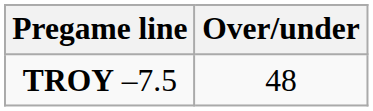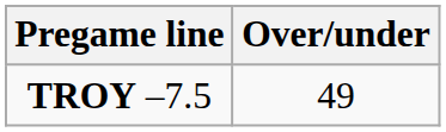TROY –7.5 | Over/under: 48 -> 49
